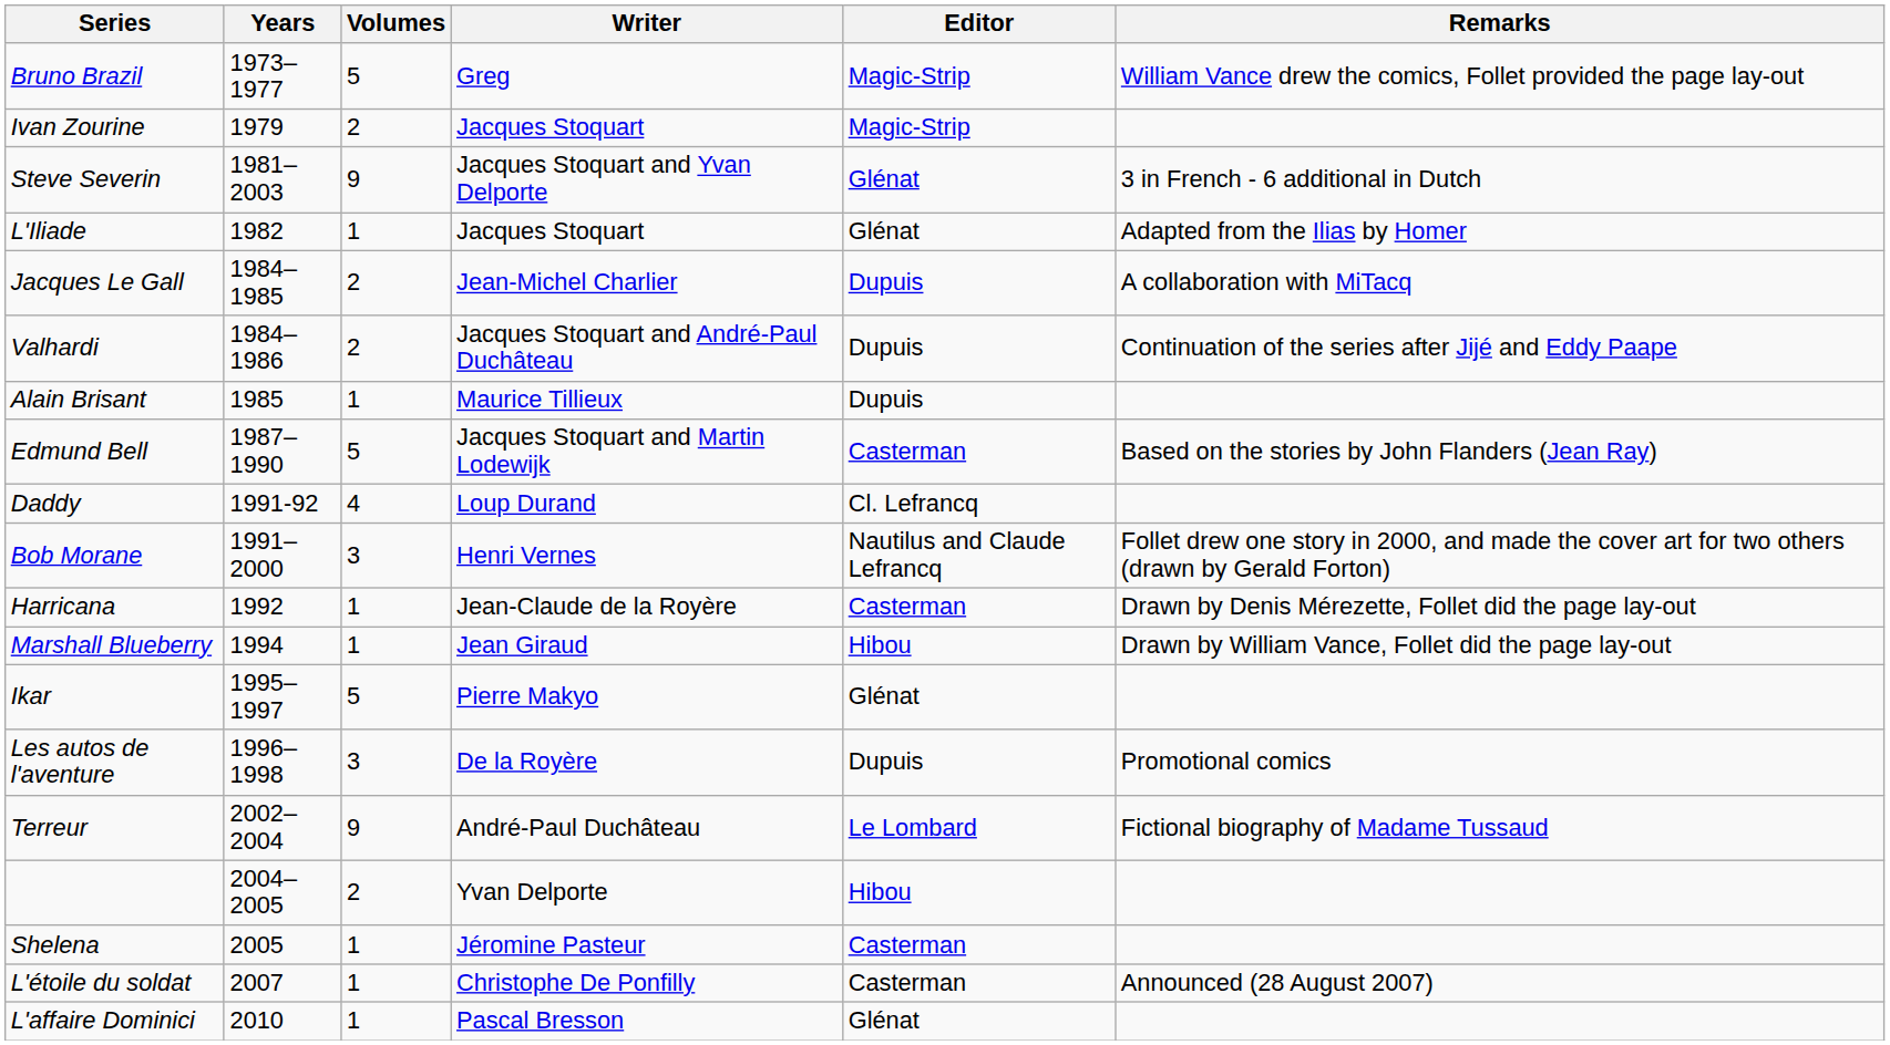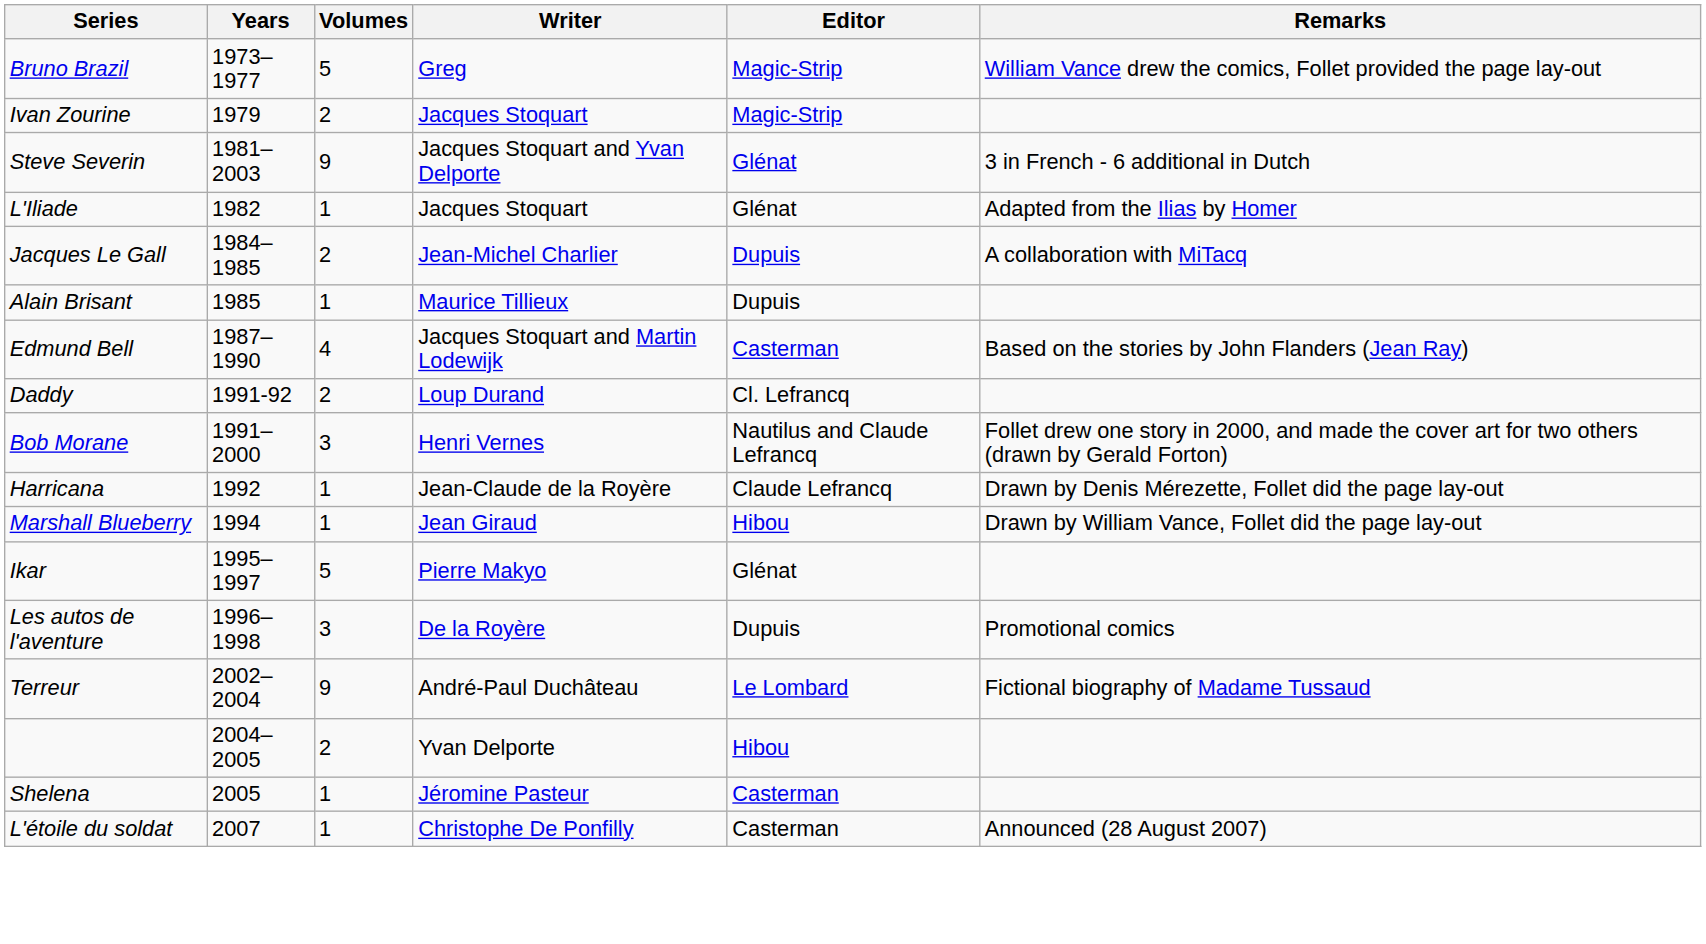- row: Valhardi | 1984–1986 | 2 | Jacques Stoquart and André-Paul Duchâteau | Dupuis | Continuation of the series after Jijé and Eddy Paape
Edmund Bell | Volumes: 5 -> 4
Daddy | Volumes: 4 -> 2
Harricana | Editor: Casterman -> Claude Lefrancq
- row: L'affaire Dominici | 2010 | 1 | Pascal Bresson | Glénat
